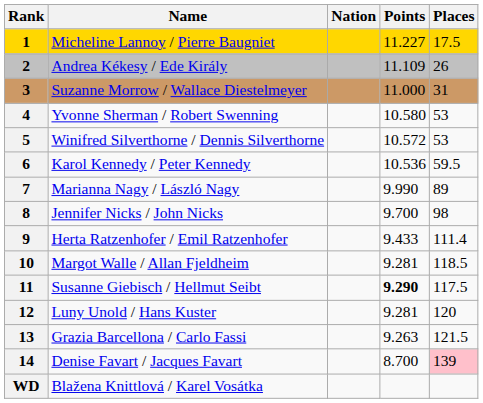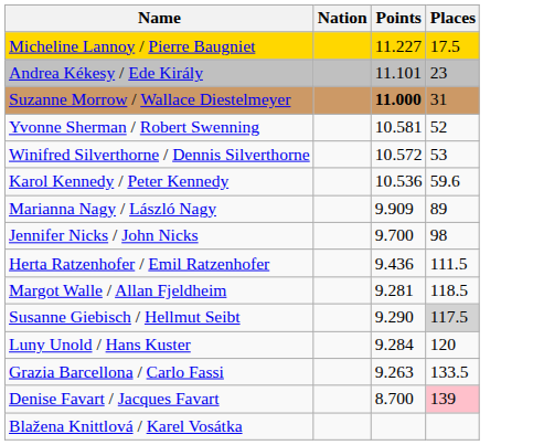- column: Rank | 1 | 2 | 3 | 4 | 5 | 6 | 7 | 8 | 9 | 10 | 11 | 12 | 13 | 14 | WD
Andrea Kékesy / Ede Király | Points: 11.109 -> 11.101
Andrea Kékesy / Ede Király | Places: 26 -> 23
Suzanne Morrow / Wallace Diestelmeyer | Points: normal -> bold
Yvonne Sherman / Robert Swenning | Points: 10.580 -> 10.581
Yvonne Sherman / Robert Swenning | Places: 53 -> 52
Karol Kennedy / Peter Kennedy | Places: 59.5 -> 59.6
Marianna Nagy / László Nagy | Points: 9.990 -> 9.909
Herta Ratzenhofer / Emil Ratzenhofer | Points: 9.433 -> 9.436
Herta Ratzenhofer / Emil Ratzenhofer | Places: 111.4 -> 111.5
Susanne Giebisch / Hellmut Seibt | Points: bold -> normal
Susanne Giebisch / Hellmut Seibt | Places: no background -> lightgrey background
Luny Unold / Hans Kuster | Points: 9.281 -> 9.284
Grazia Barcellona / Carlo Fassi | Places: 121.5 -> 133.5
